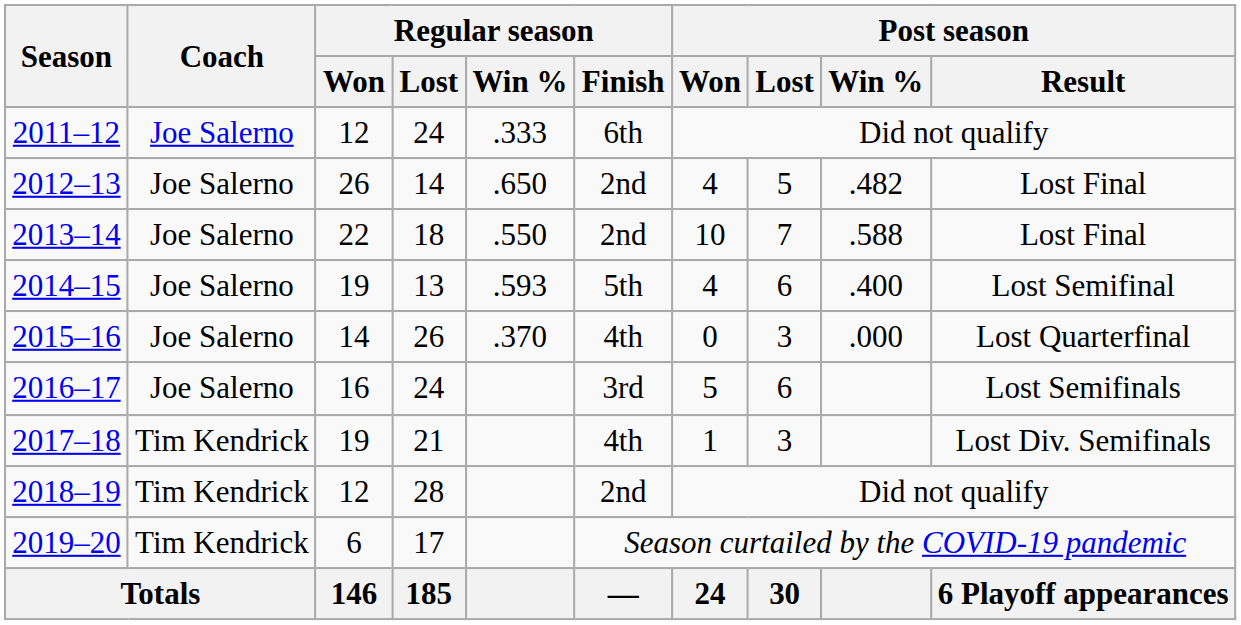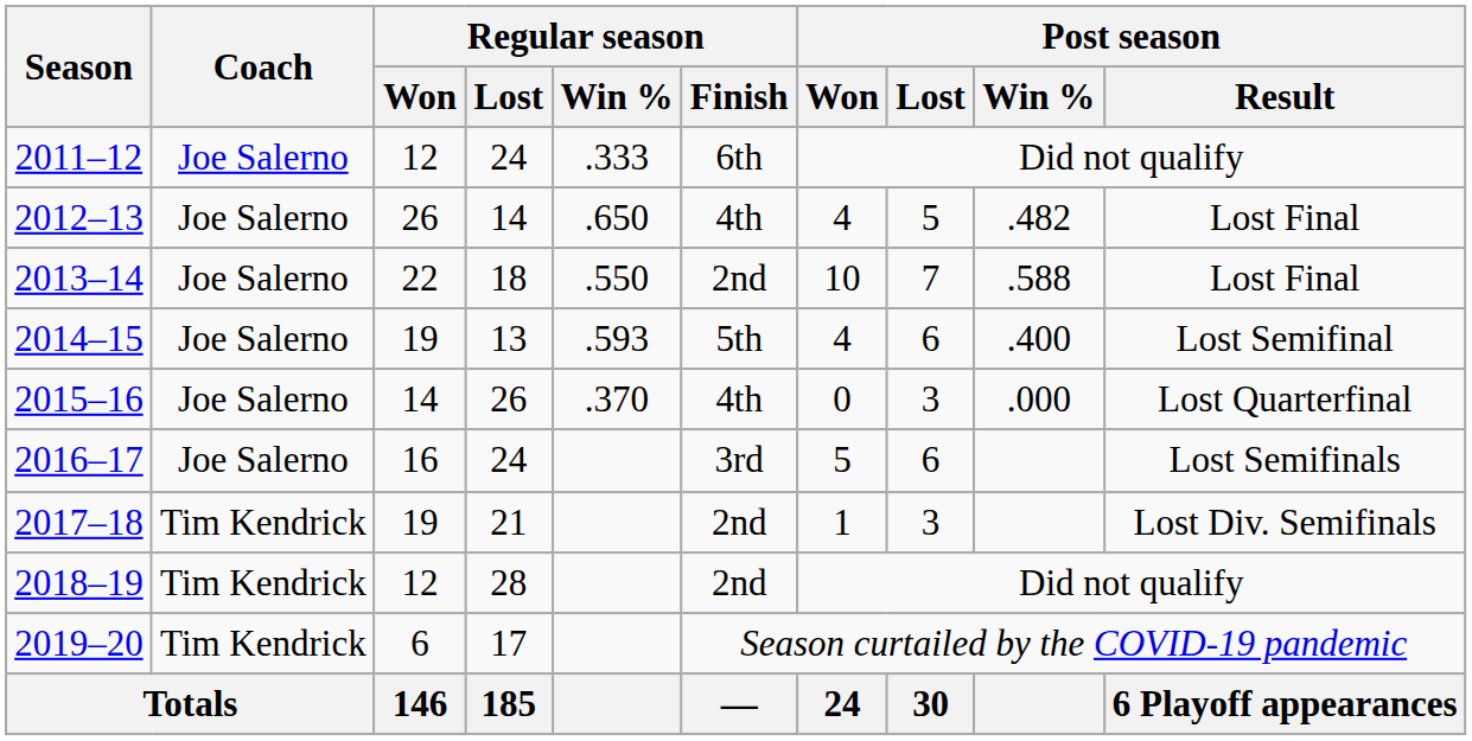2012–13 | Regular season / Finish: 2nd -> 4th
2017–18 | Regular season / Finish: 4th -> 2nd
